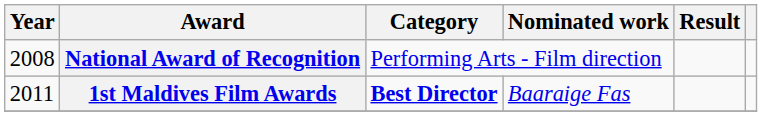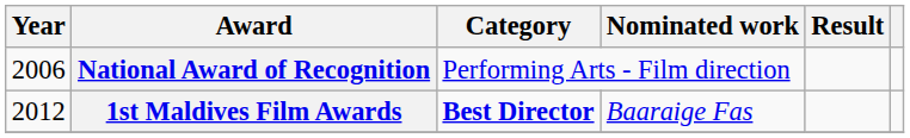National Award of Recognition | Year: 2008 -> 2006
1st Maldives Film Awards | Year: 2011 -> 2012
